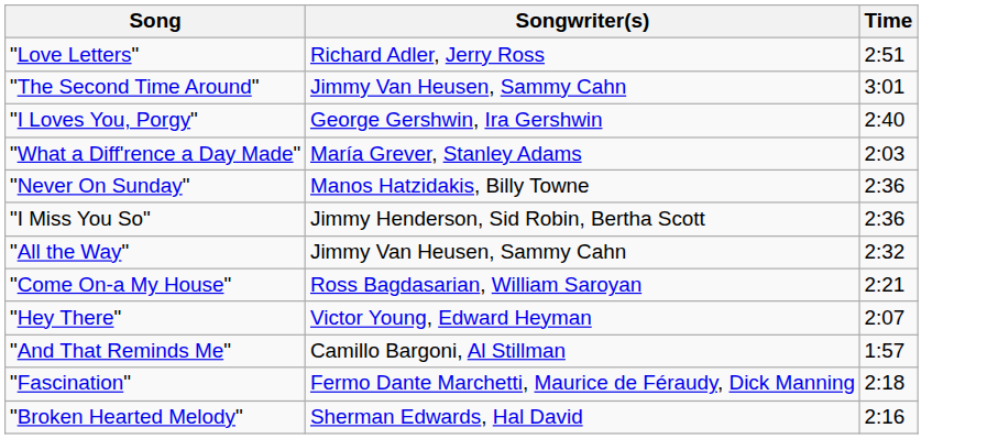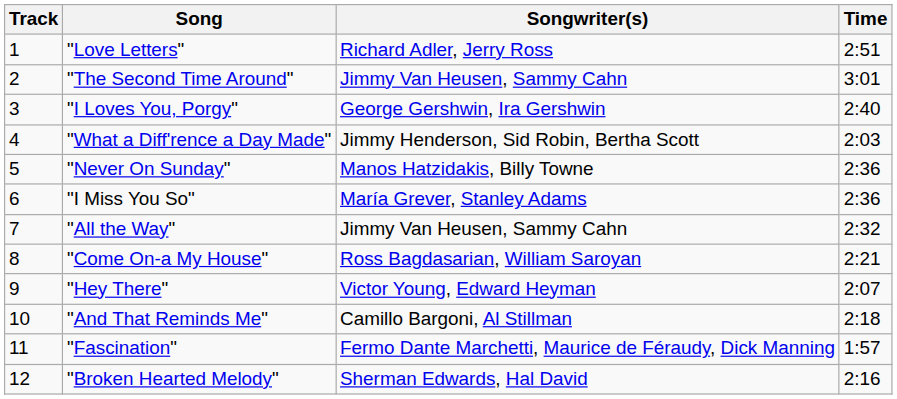+ column: Track | 1 | 2 | 3 | 4 | 5 | 6 | 7 | 8 | 9 | 10 | 11 | 12
"What a Diff'rence a Day Made" | Songwriter(s): María Grever, Stanley Adams -> Jimmy Henderson, Sid Robin, Bertha Scott
"I Miss You So" | Songwriter(s): Jimmy Henderson, Sid Robin, Bertha Scott -> María Grever, Stanley Adams
"And That Reminds Me" | Time: 1:57 -> 2:18
"Fascination" | Time: 2:18 -> 1:57
